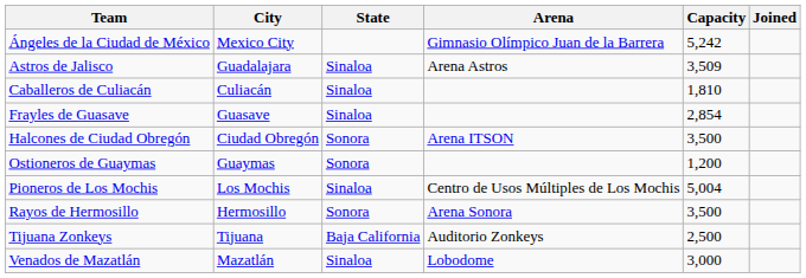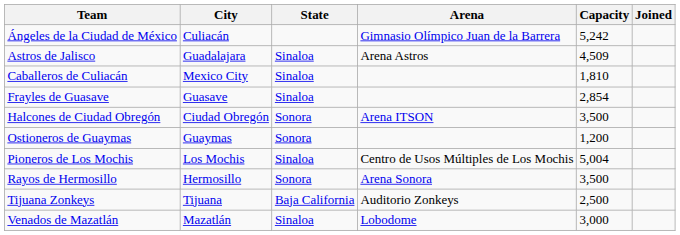Ángeles de la Ciudad de México | City: Mexico City -> Culiacán
Astros de Jalisco | Capacity: 3,509 -> 4,509
Caballeros de Culiacán | City: Culiacán -> Mexico City
